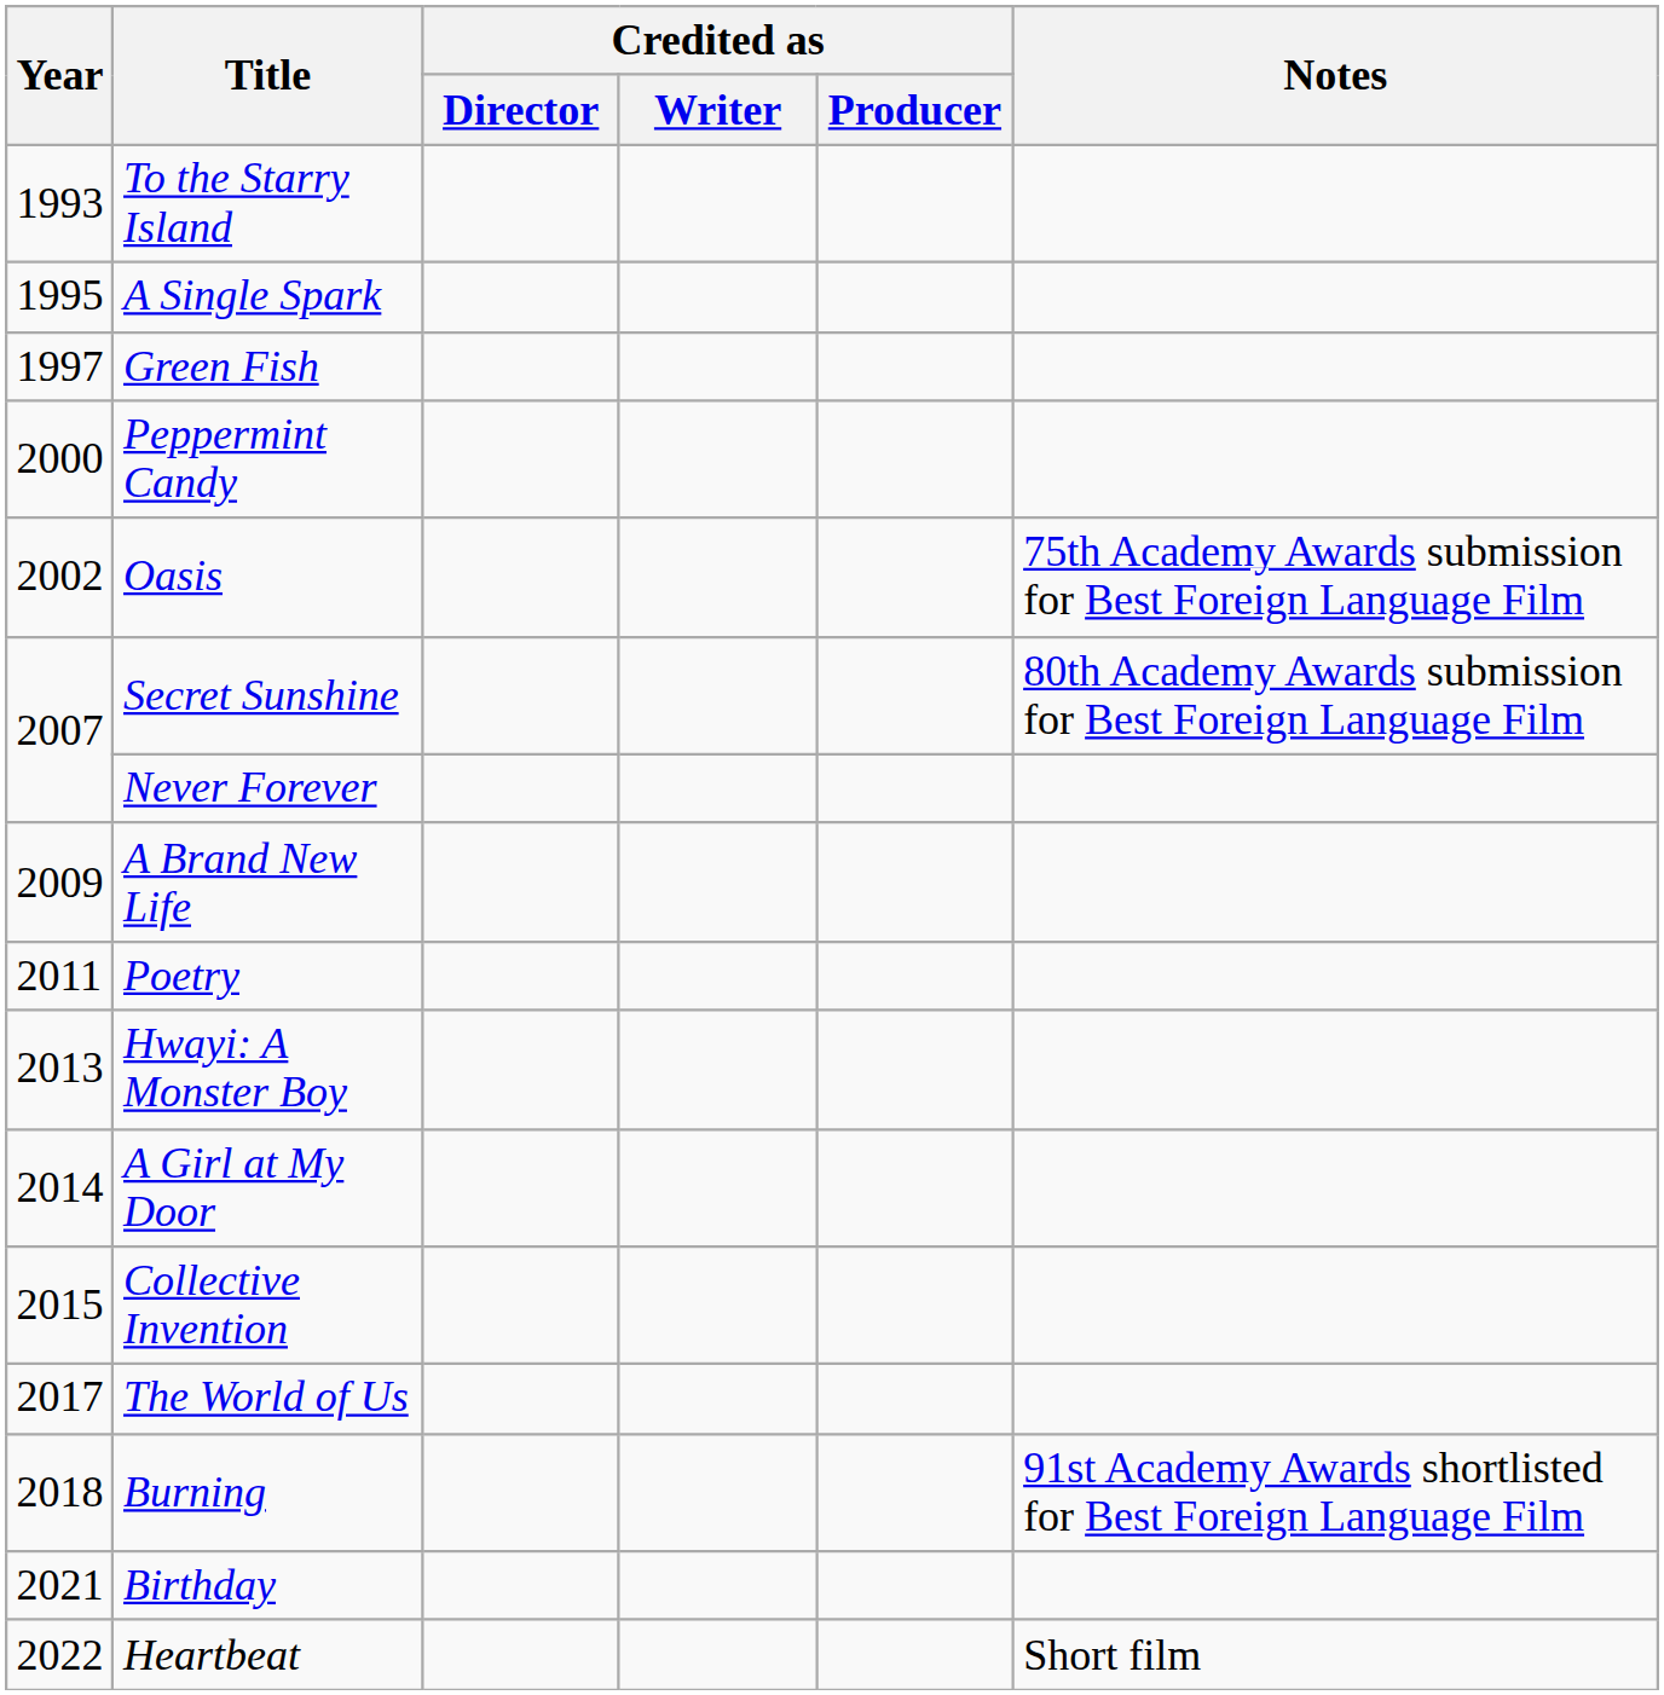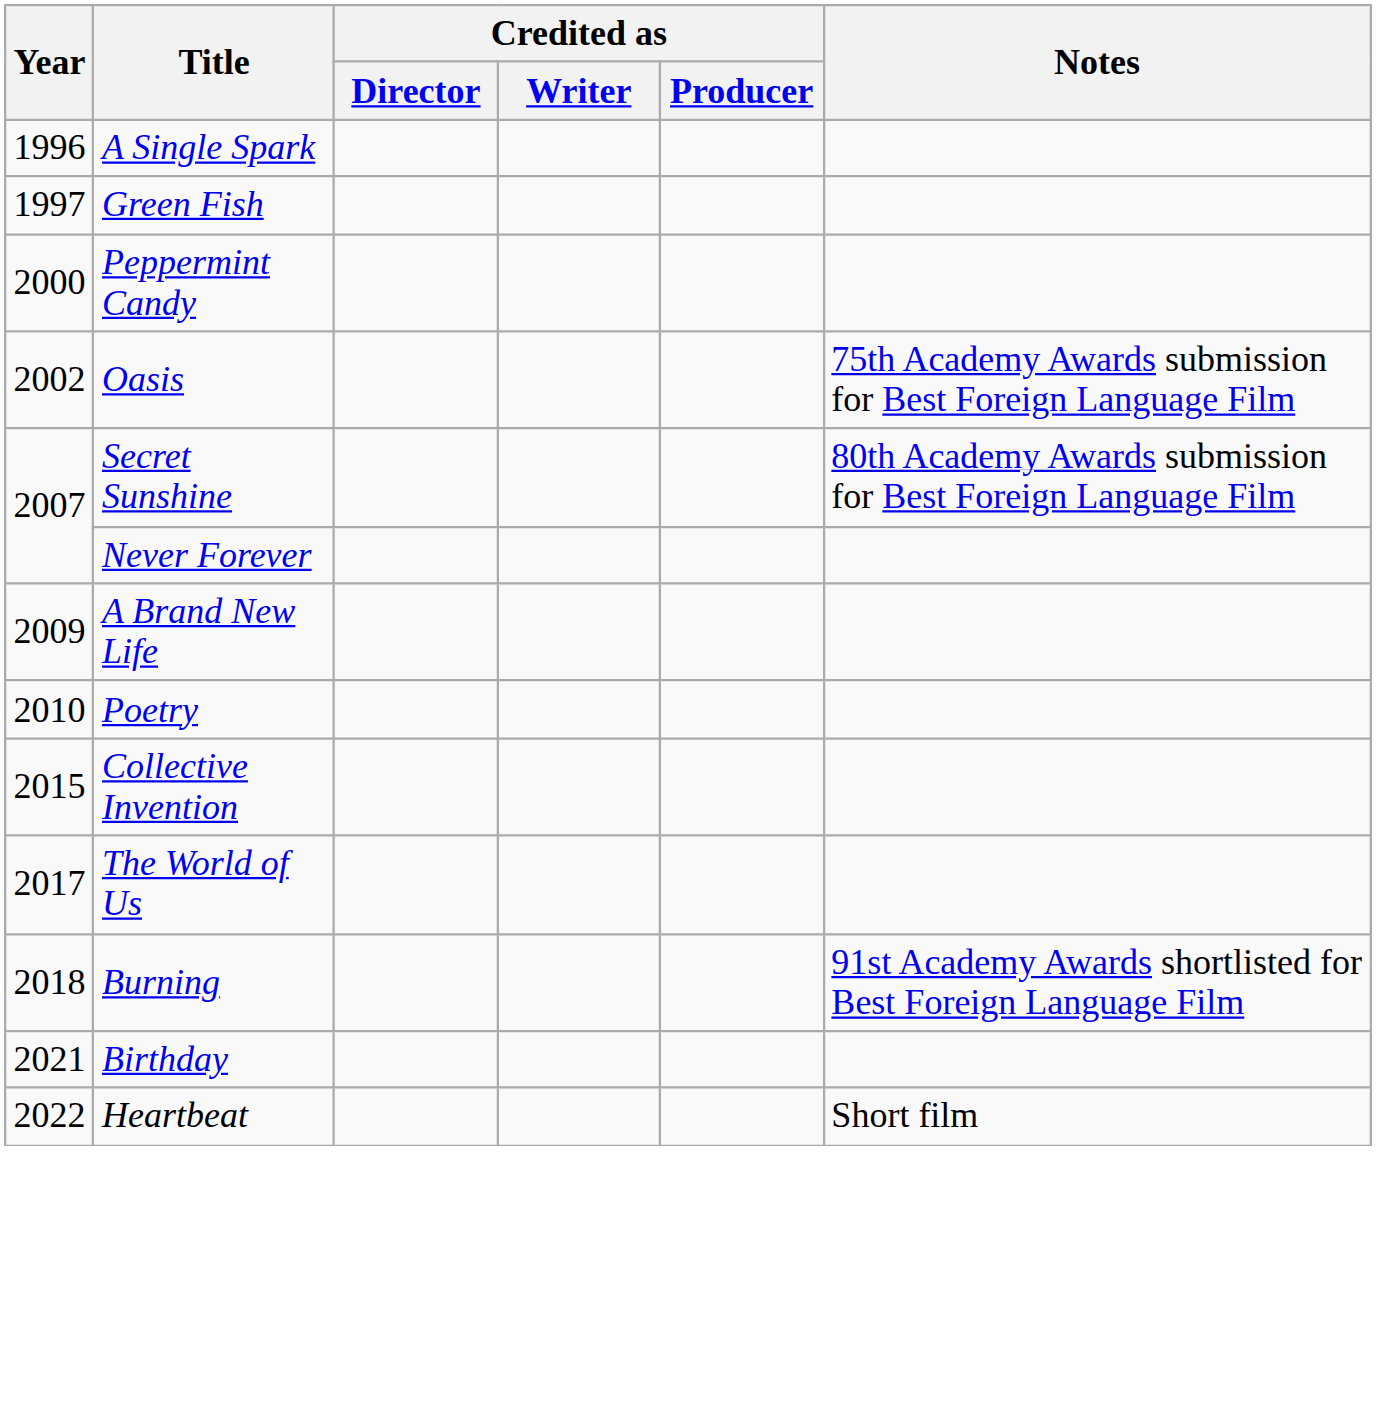- row: 1993 | To the Starry Island
A Single Spark | Year: 1995 -> 1996
Poetry | Year: 2011 -> 2010
- row: 2013 | Hwayi: A Monster Boy
- row: 2014 | A Girl at My Door
